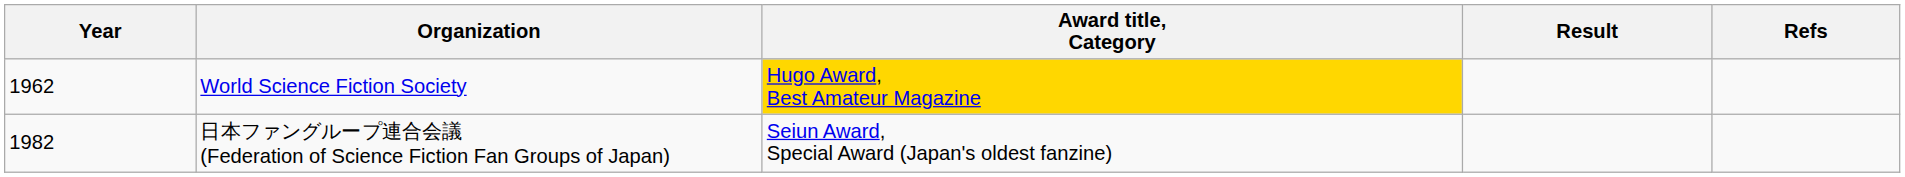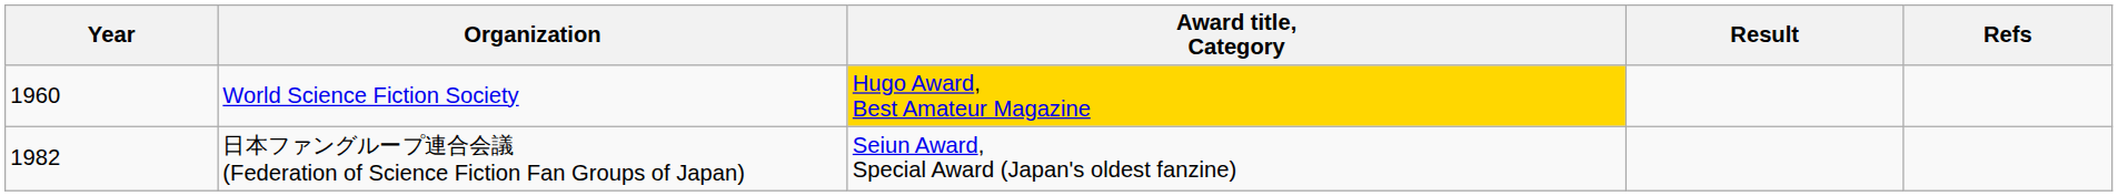World Science Fiction Society | Year: 1962 -> 1960
